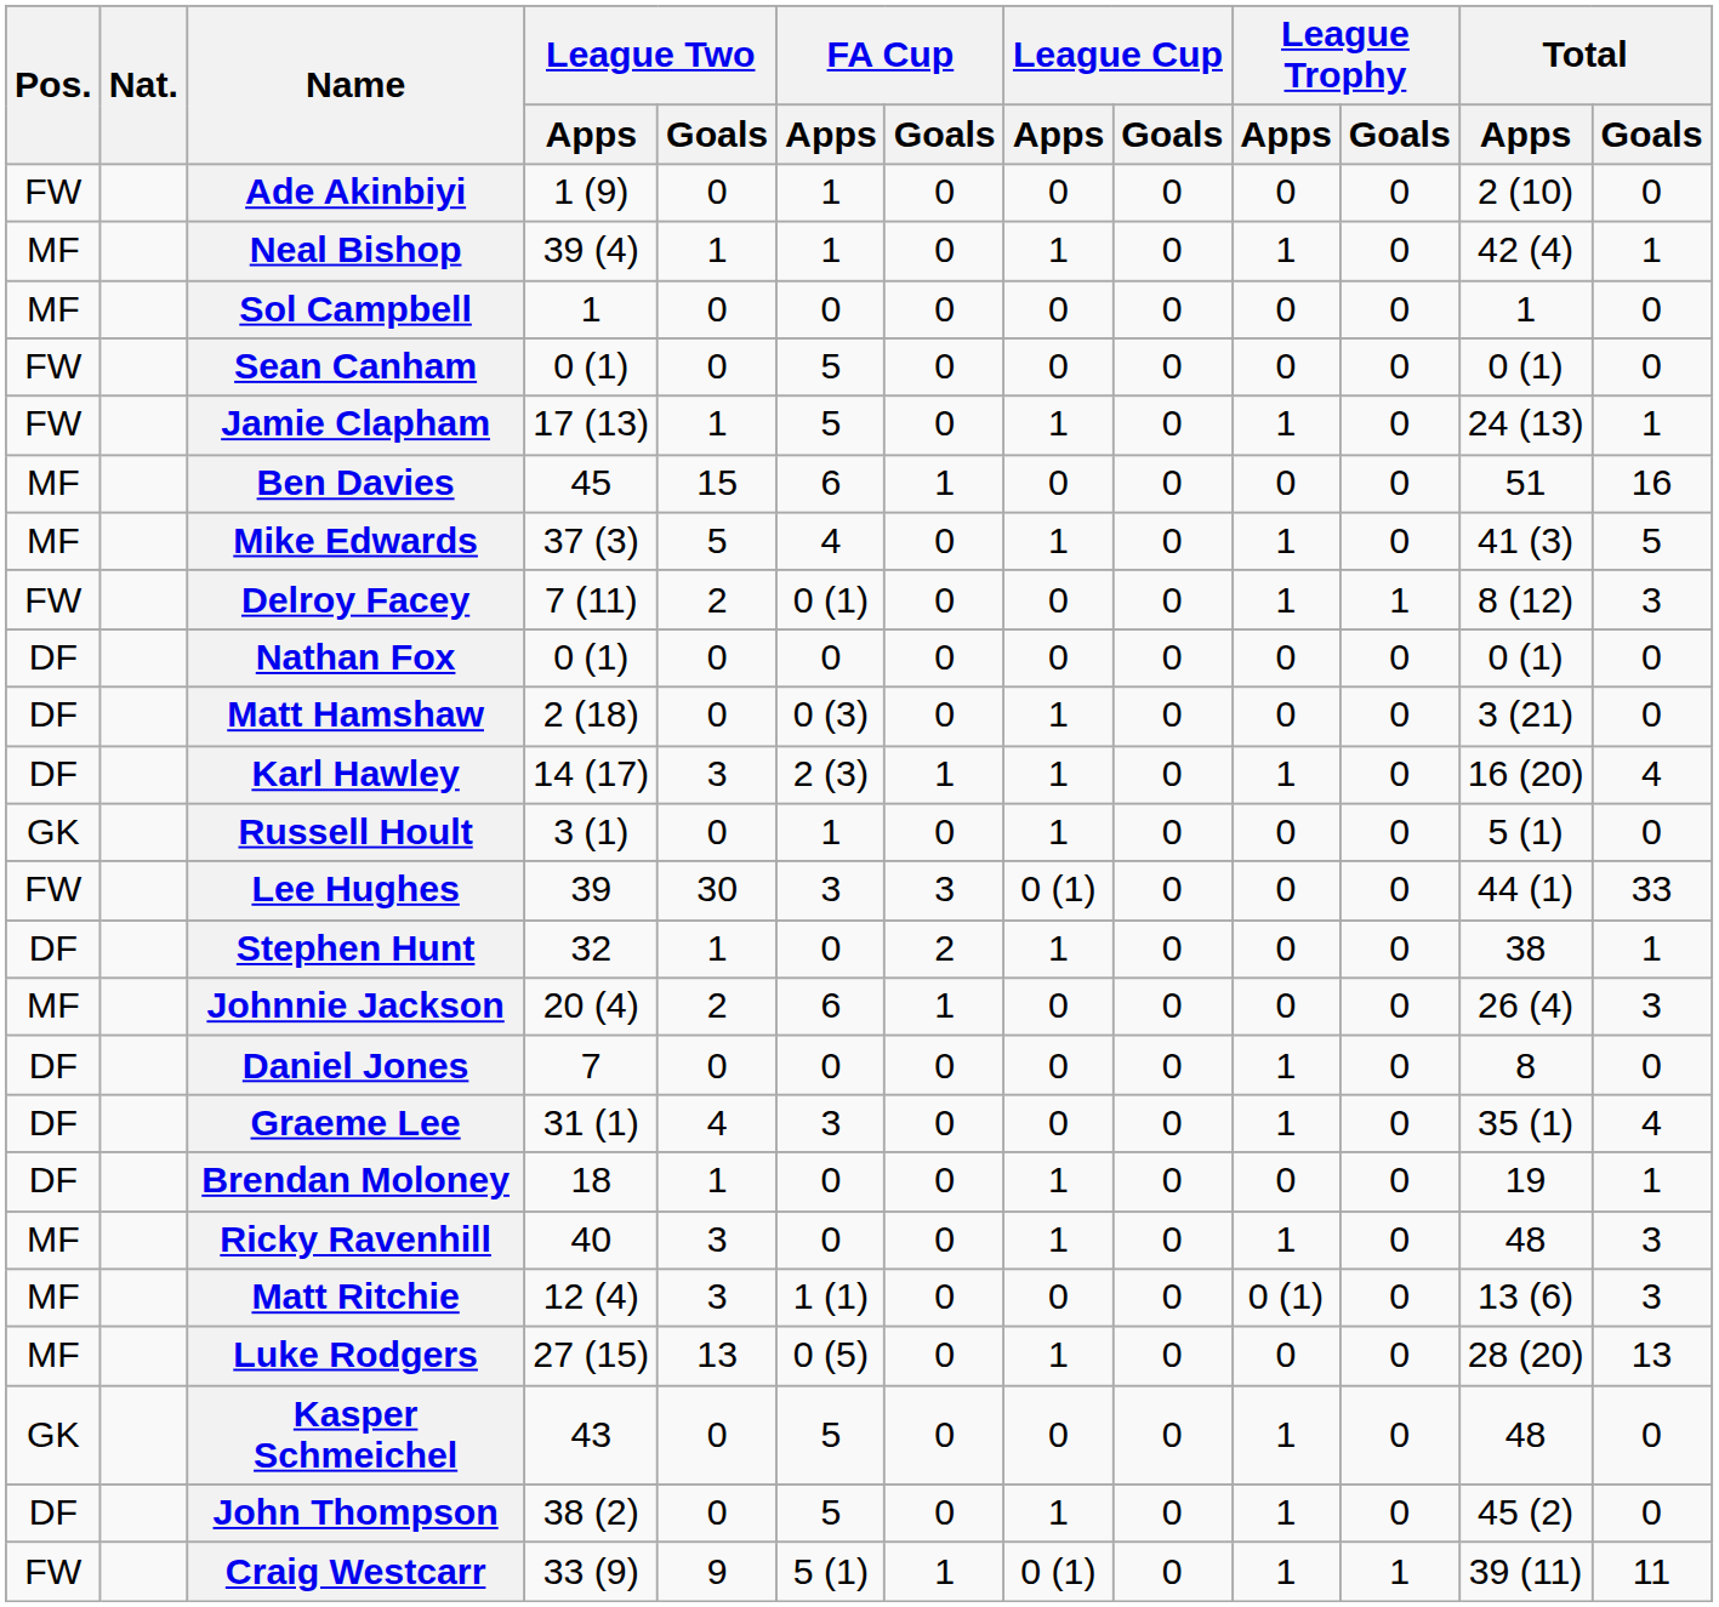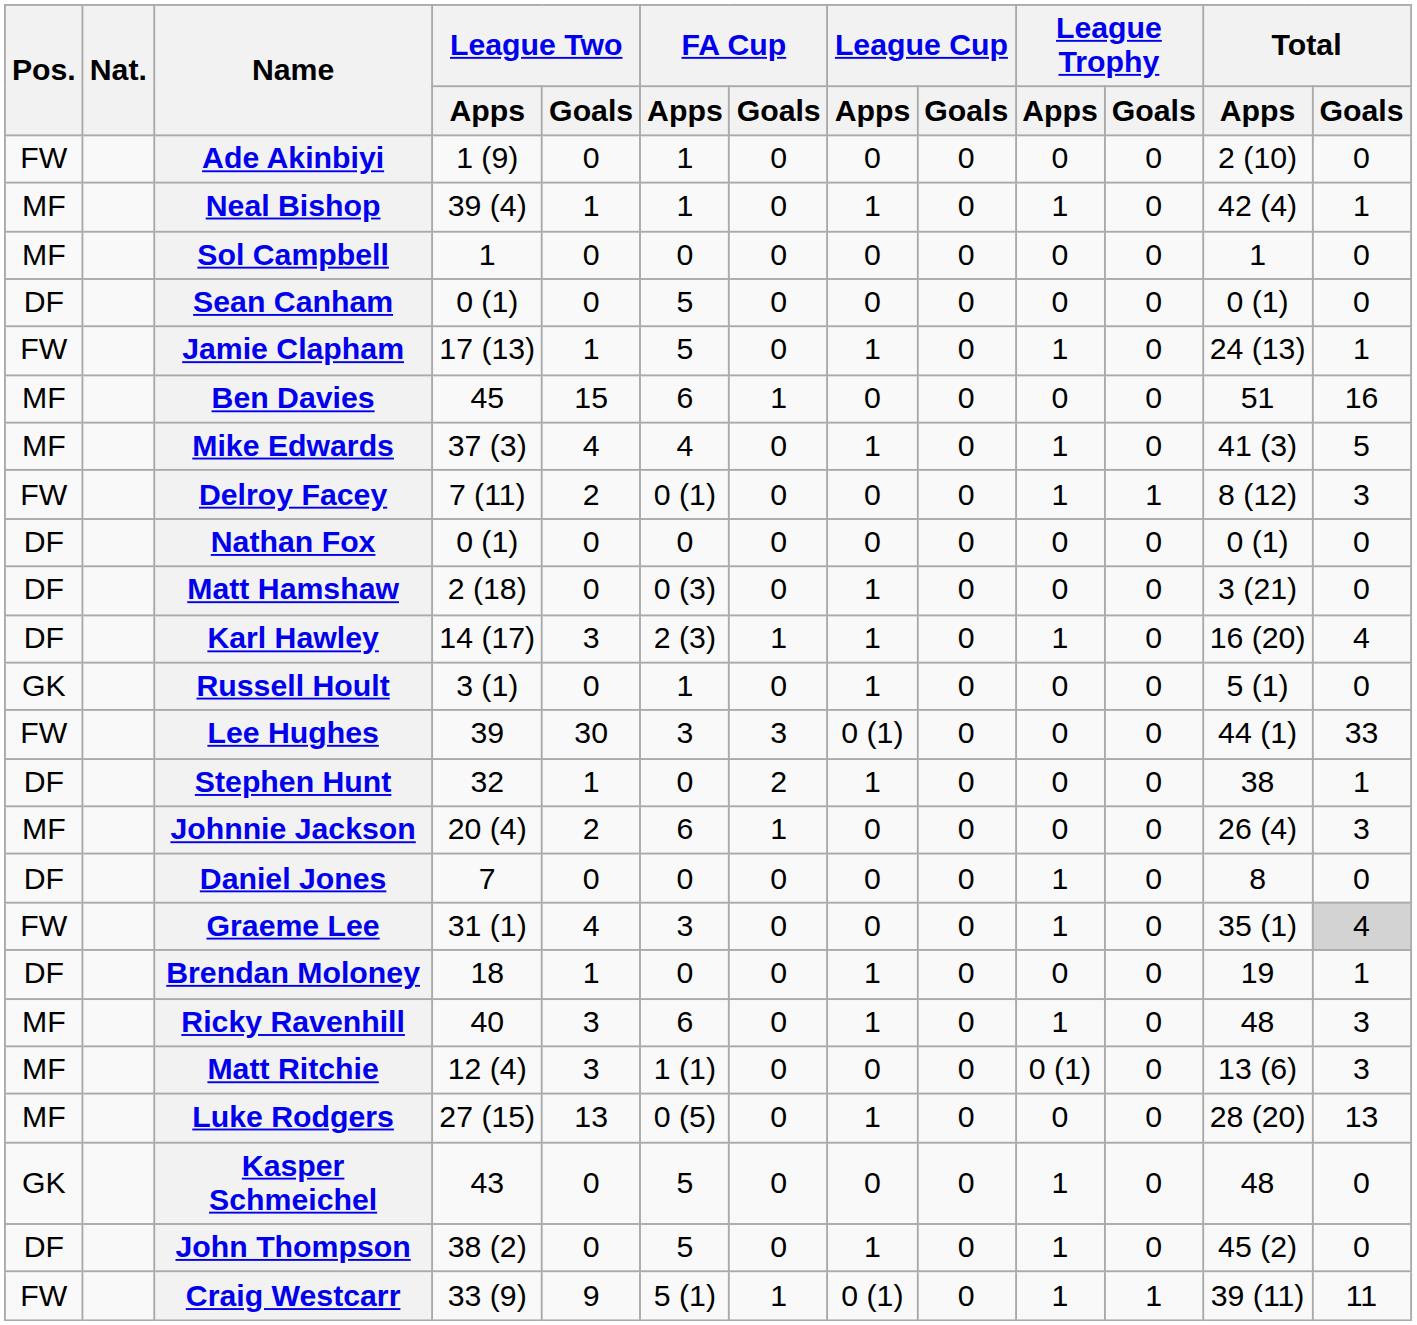Sean Canham | Pos.: FW -> DF
Mike Edwards | League Two / Goals: 5 -> 4
Graeme Lee | Pos.: DF -> FW
Graeme Lee | Total / Goals: no background -> lightgrey background
Ricky Ravenhill | FA Cup / Apps: 0 -> 6
